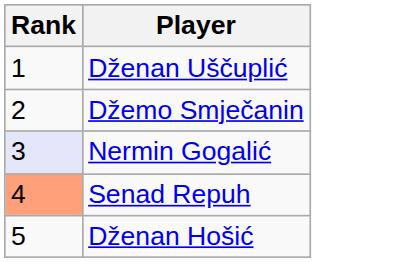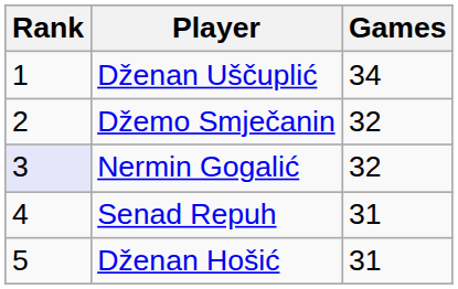+ column: Games | 34 | 32 | 32 | 31 | 31
Senad Repuh | Rank: lightsalmon background -> no background
